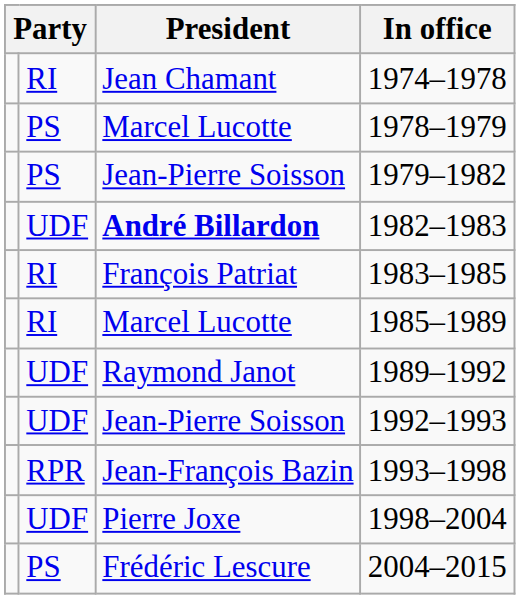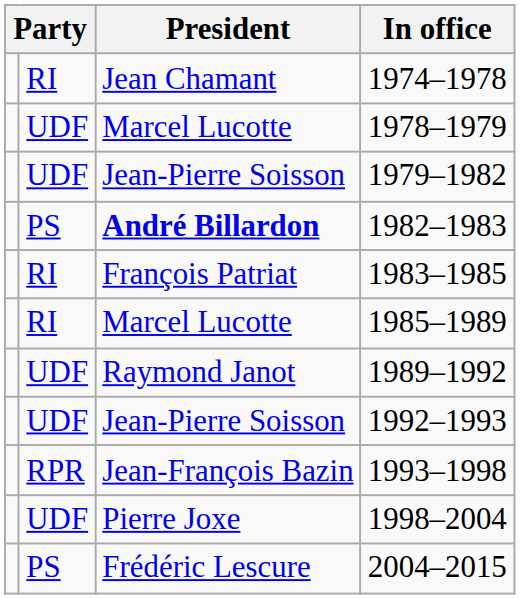1978–1979 | column 2: PS -> UDF
1979–1982 | column 2: PS -> UDF
1982–1983 | column 2: UDF -> PS
